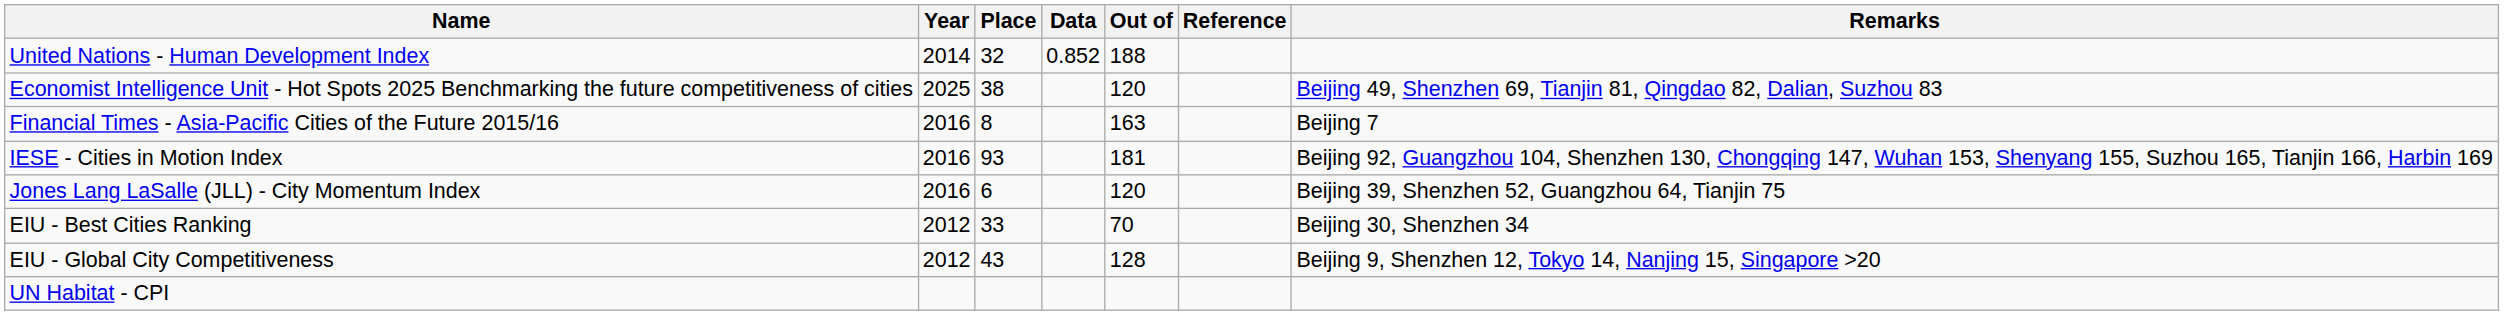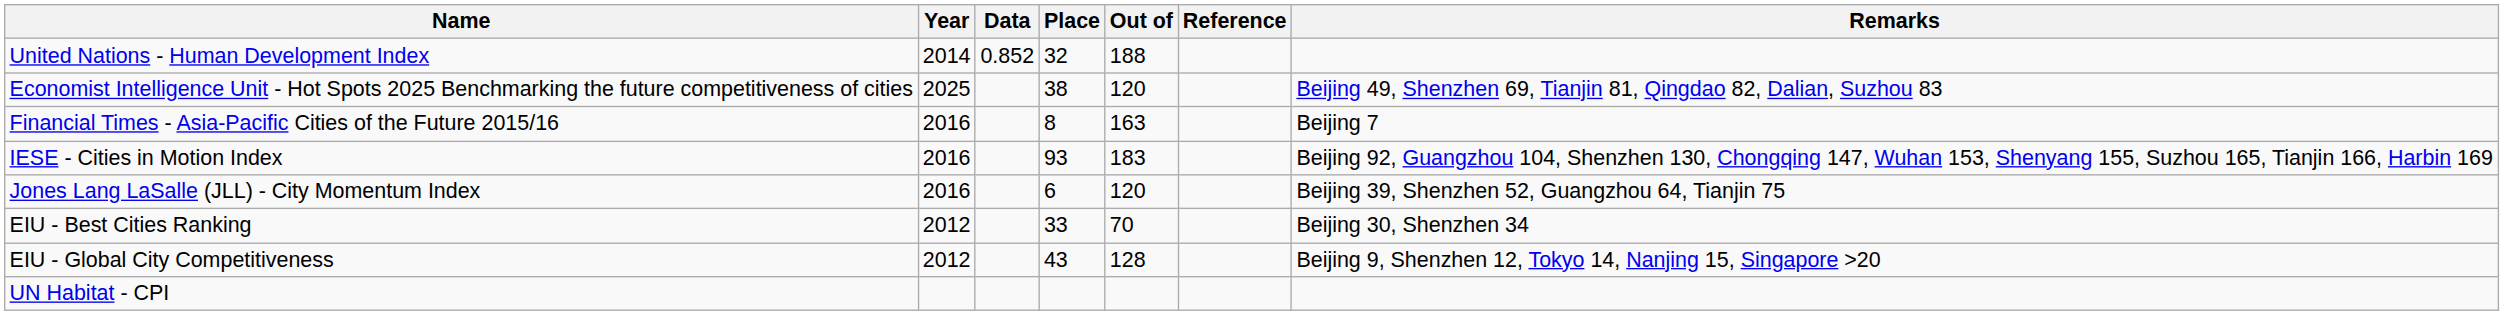columns swapped: Data <-> Place
IESE - Cities in Motion Index | Out of: 181 -> 183
